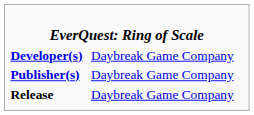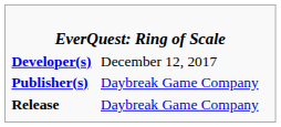Developer(s) | column 2: Daybreak Game Company -> December 12, 2017
